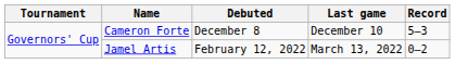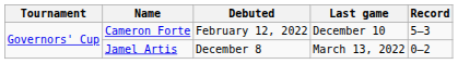Cameron Forte | Debuted: December 8 -> February 12, 2022
Jamel Artis | Debuted: February 12, 2022 -> December 8
